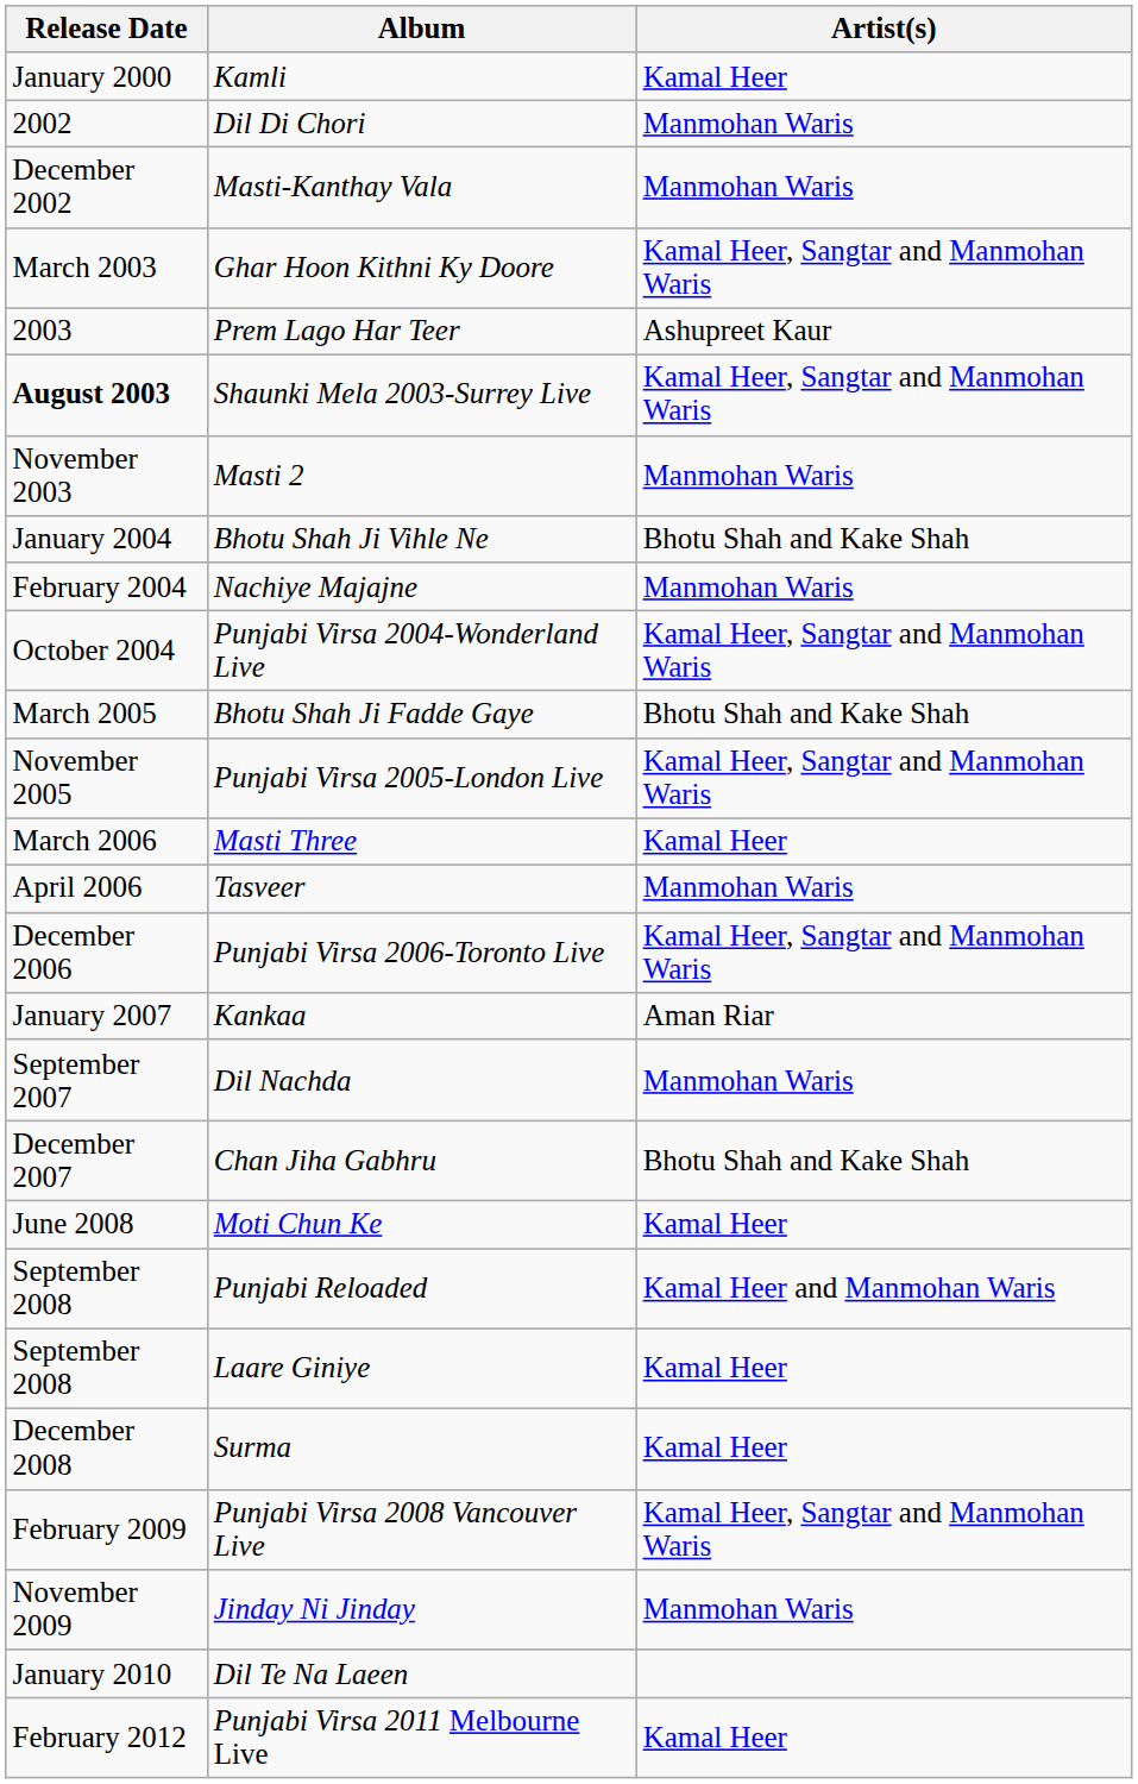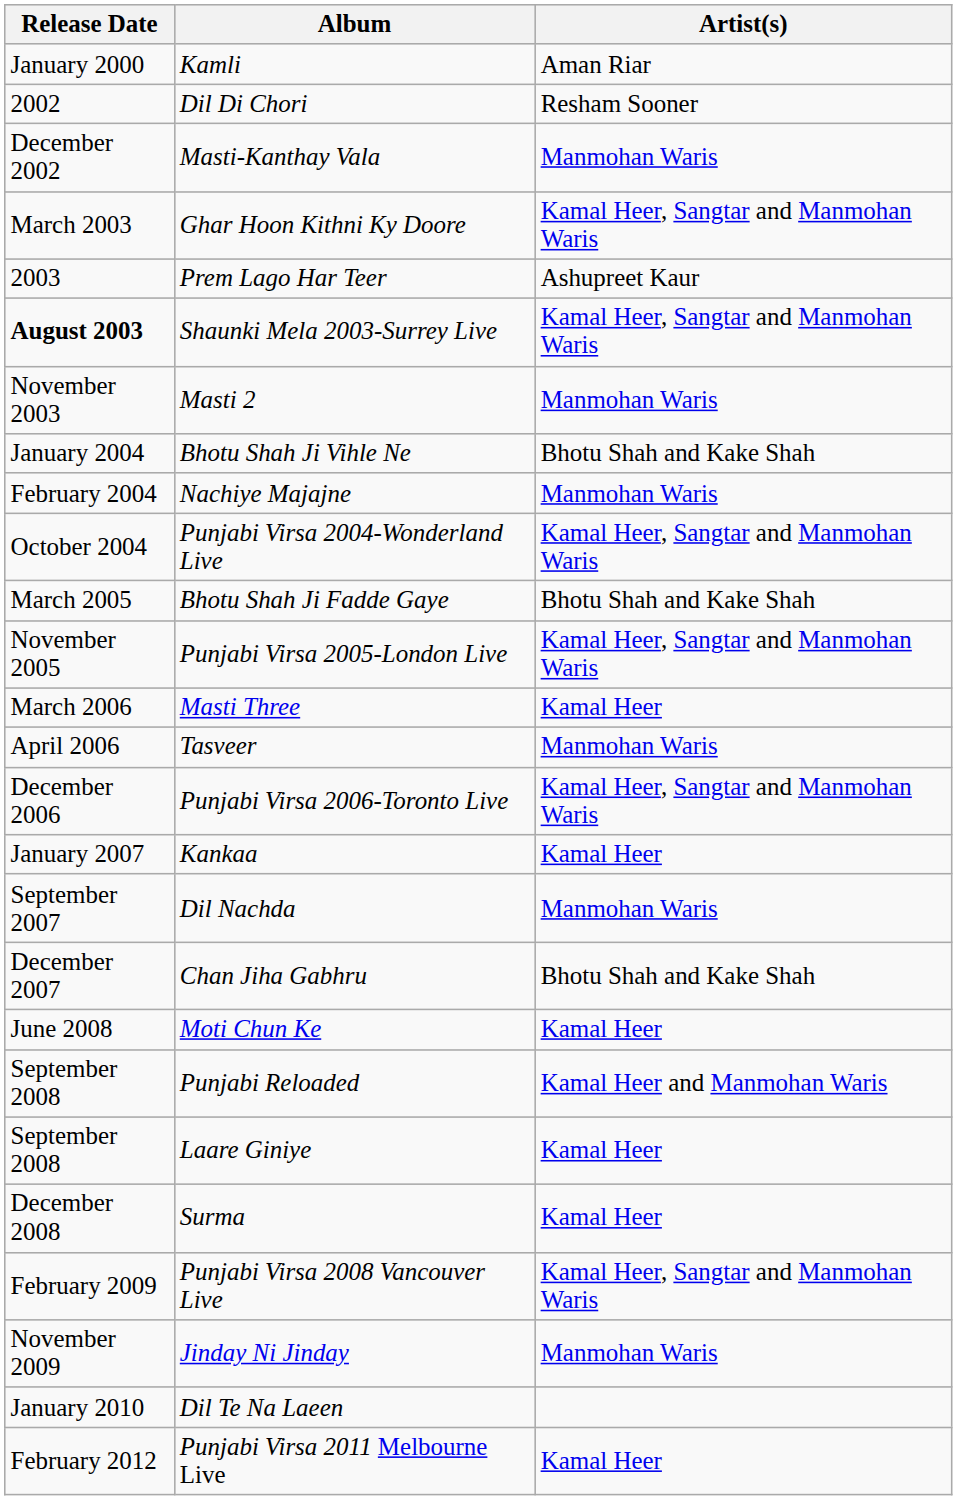Kamli | Artist(s): Kamal Heer -> Aman Riar
Dil Di Chori | Artist(s): Manmohan Waris -> Resham Sooner
Kankaa | Artist(s): Aman Riar -> Kamal Heer
